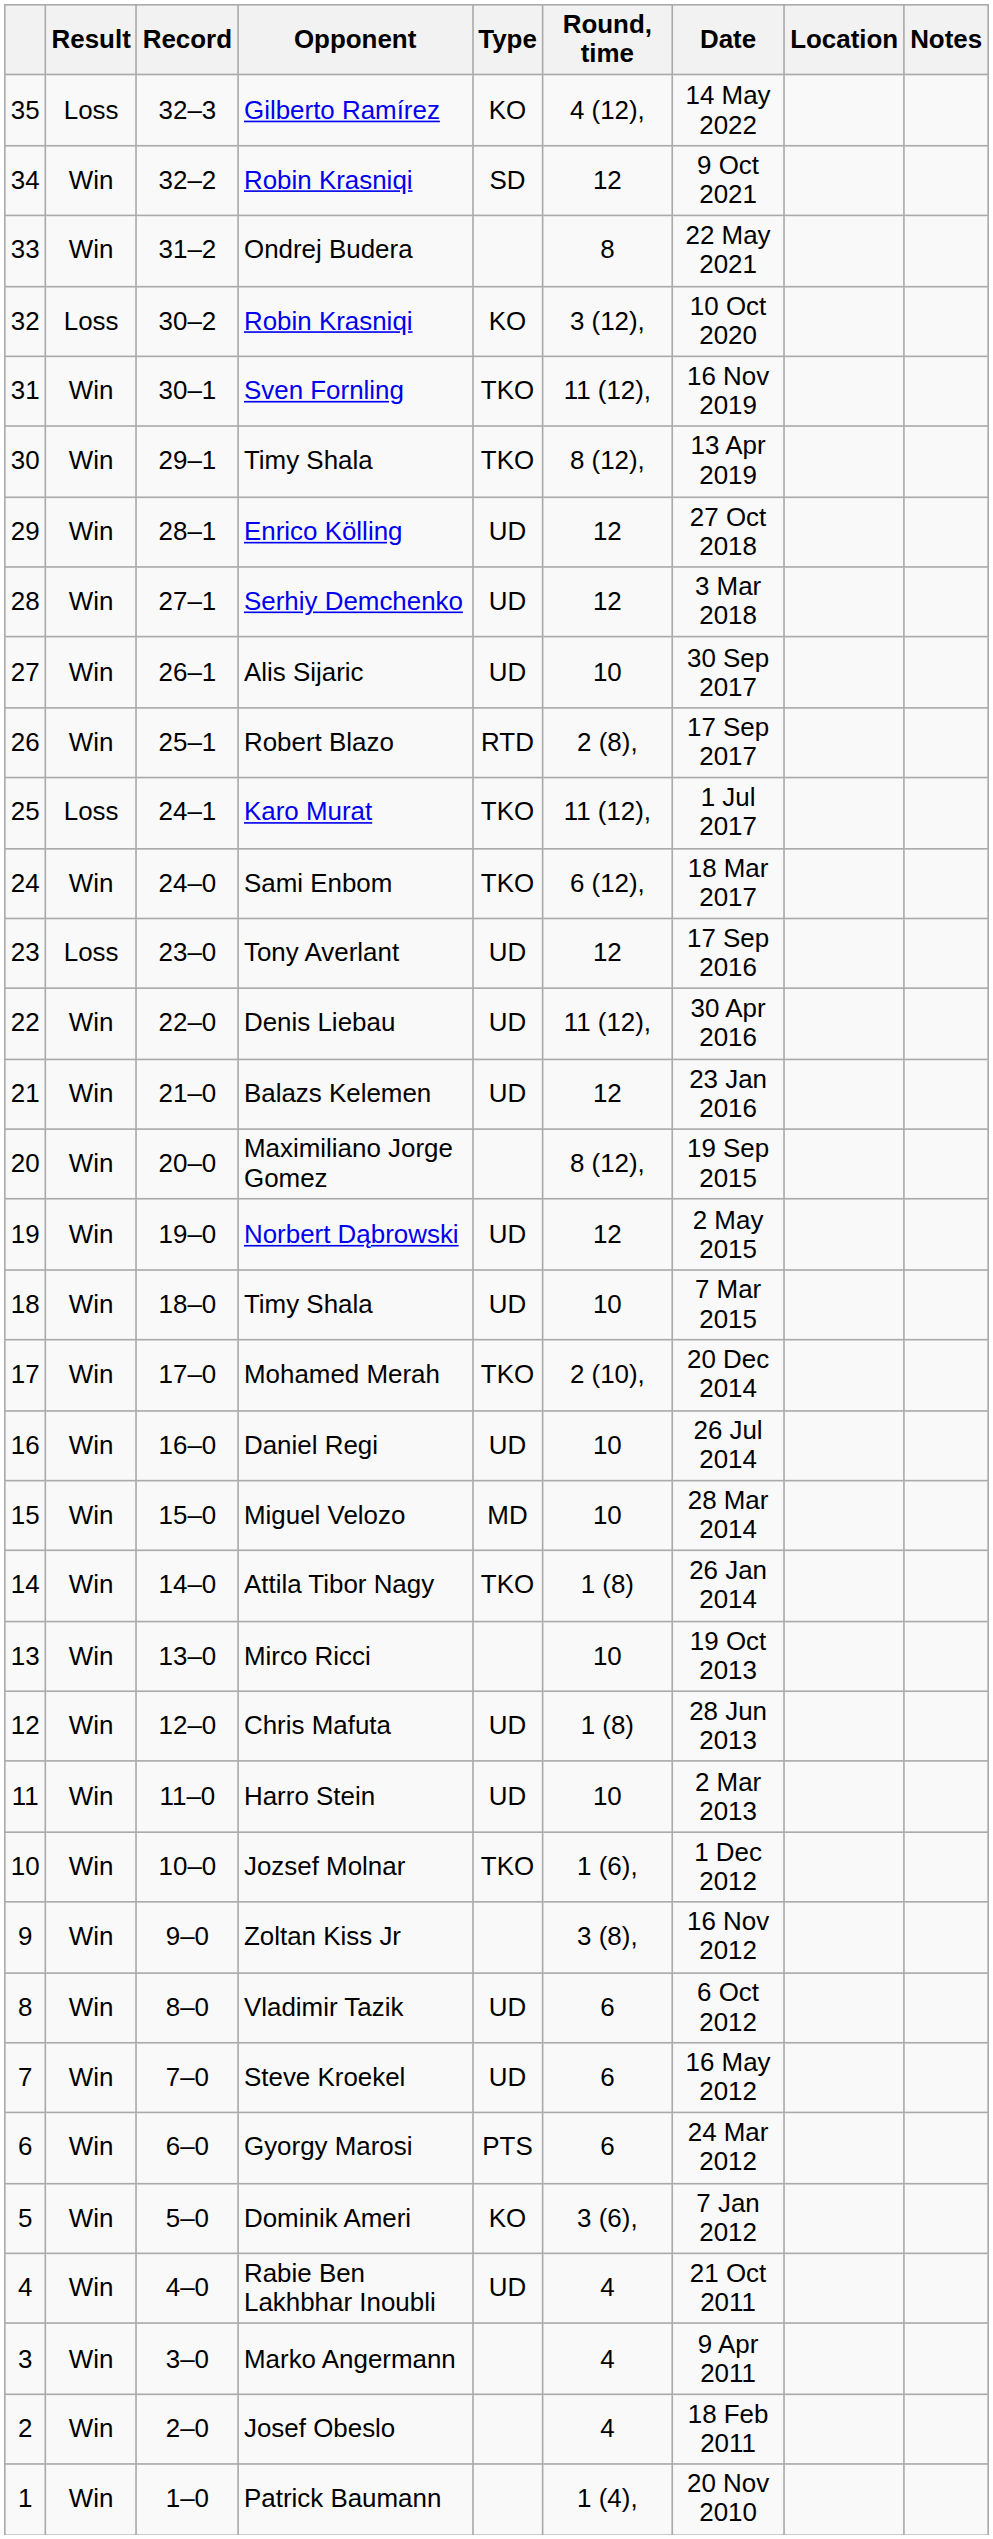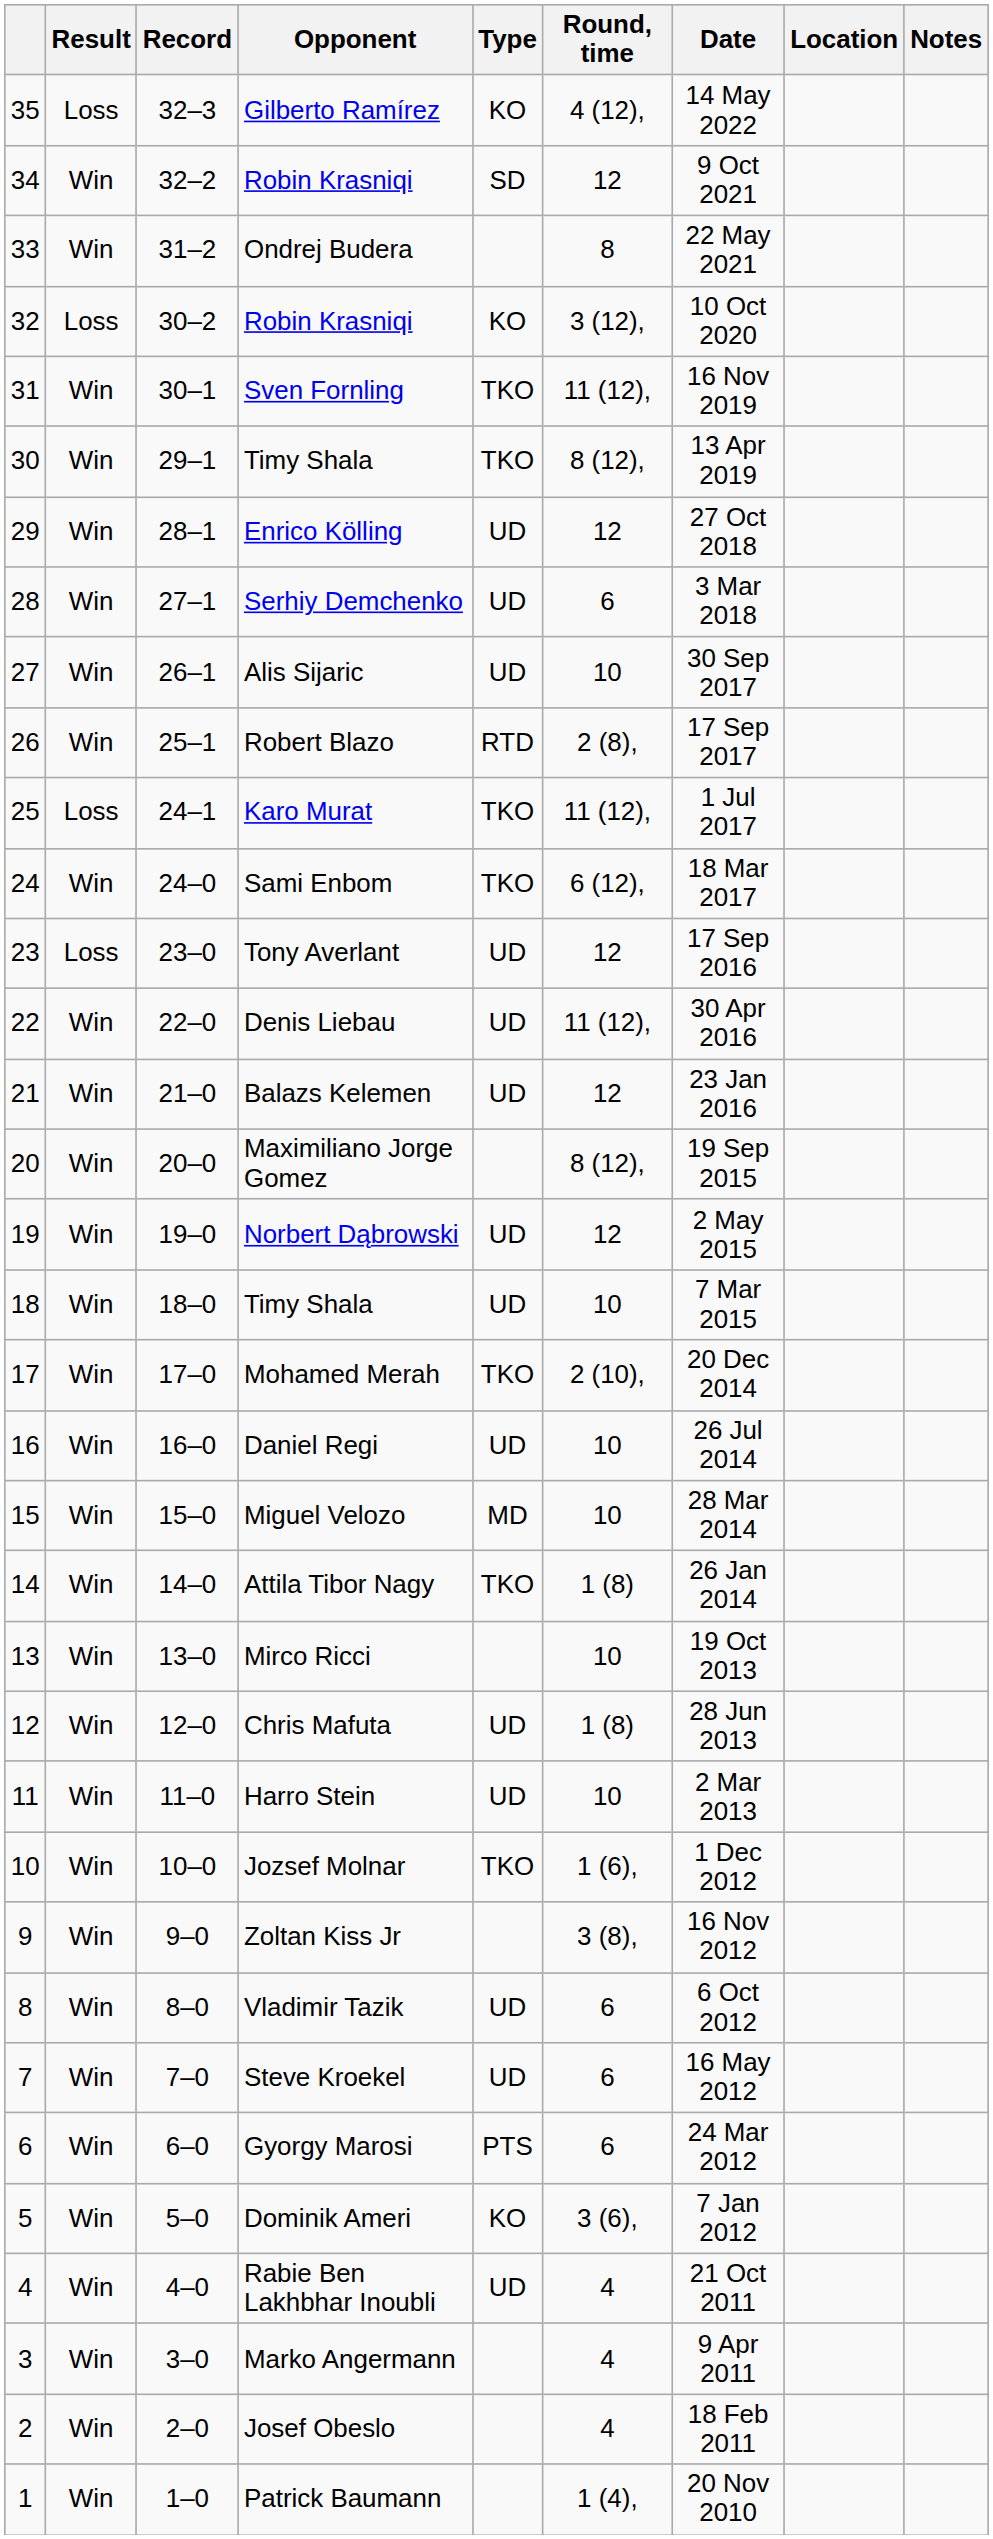Serhiy Demchenko | Round, time: 12 -> 6
